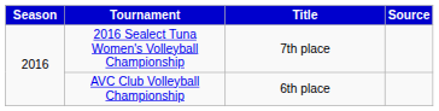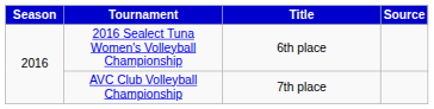2016 Sealect Tuna Women's Volleyball Championship | Title: 7th place -> 6th place
AVC Club Volleyball Championship | Title: 6th place -> 7th place
